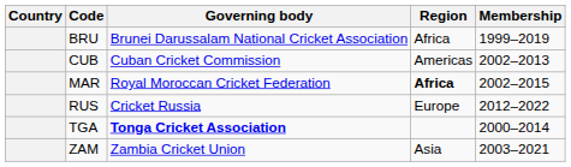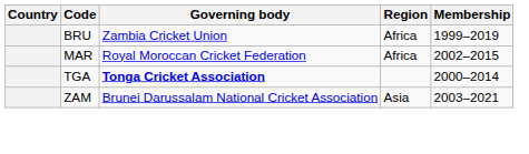BRU | Governing body: Brunei Darussalam National Cricket Association -> Zambia Cricket Union
- row: CUB | Cuban Cricket Commission | Americas | 2002–2013
MAR | Region: bold -> normal
- row: RUS | Cricket Russia | Europe | 2012–2022
ZAM | Governing body: Zambia Cricket Union -> Brunei Darussalam National Cricket Association
